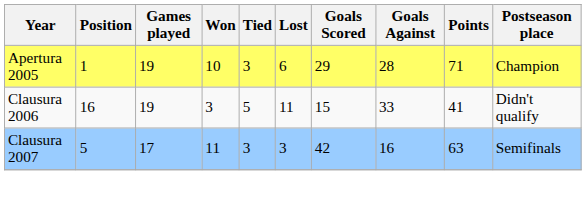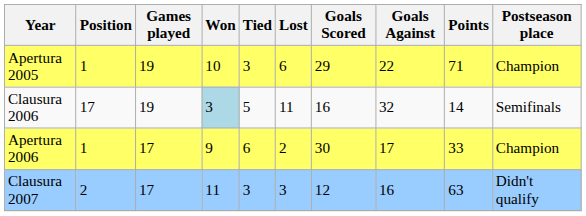Apertura 2005 | Goals Against: 28 -> 22
Clausura 2006 | Position: 16 -> 17
Clausura 2006 | Won: no background -> lightblue background
Clausura 2006 | Goals Scored: 15 -> 16
Clausura 2006 | Goals Against: 33 -> 32
Clausura 2006 | Points: 41 -> 14
Clausura 2006 | Postseason place: Didn't qualify -> Semifinals
+ row: Apertura 2006 | 1 | 17 | 9 | 6 | 2 | 30 | 17 | 33 | Champion
Clausura 2007 | Position: 5 -> 2
Clausura 2007 | Goals Scored: 42 -> 12
Clausura 2007 | Postseason place: Semifinals -> Didn't qualify
